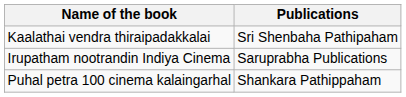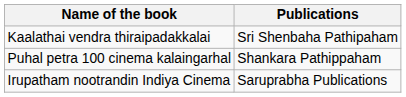rows swapped: Puhal petra 100 cinema kalaingarhal <-> Irupatham nootrandin Indiya Cinema
